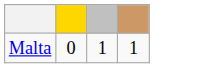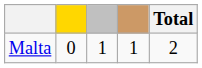+ column: Total | 2
